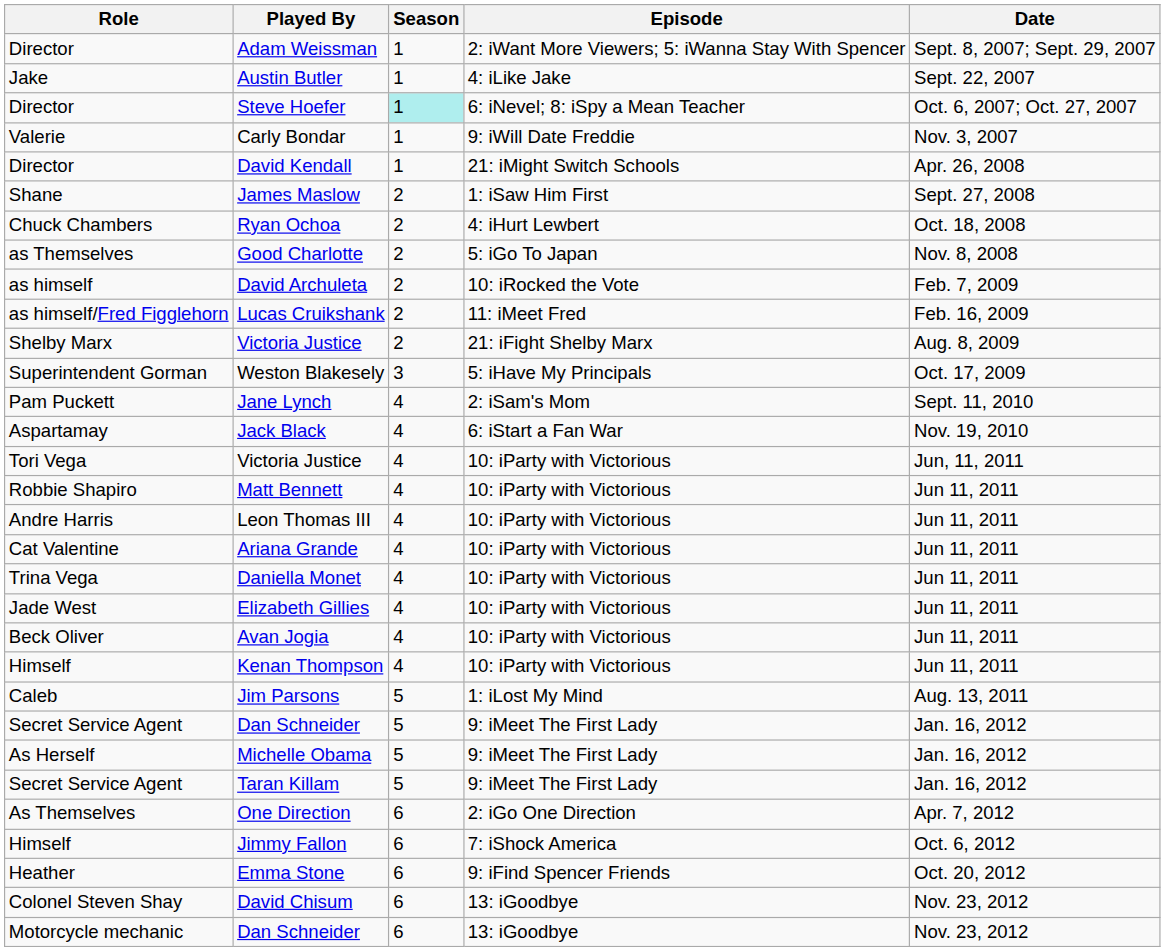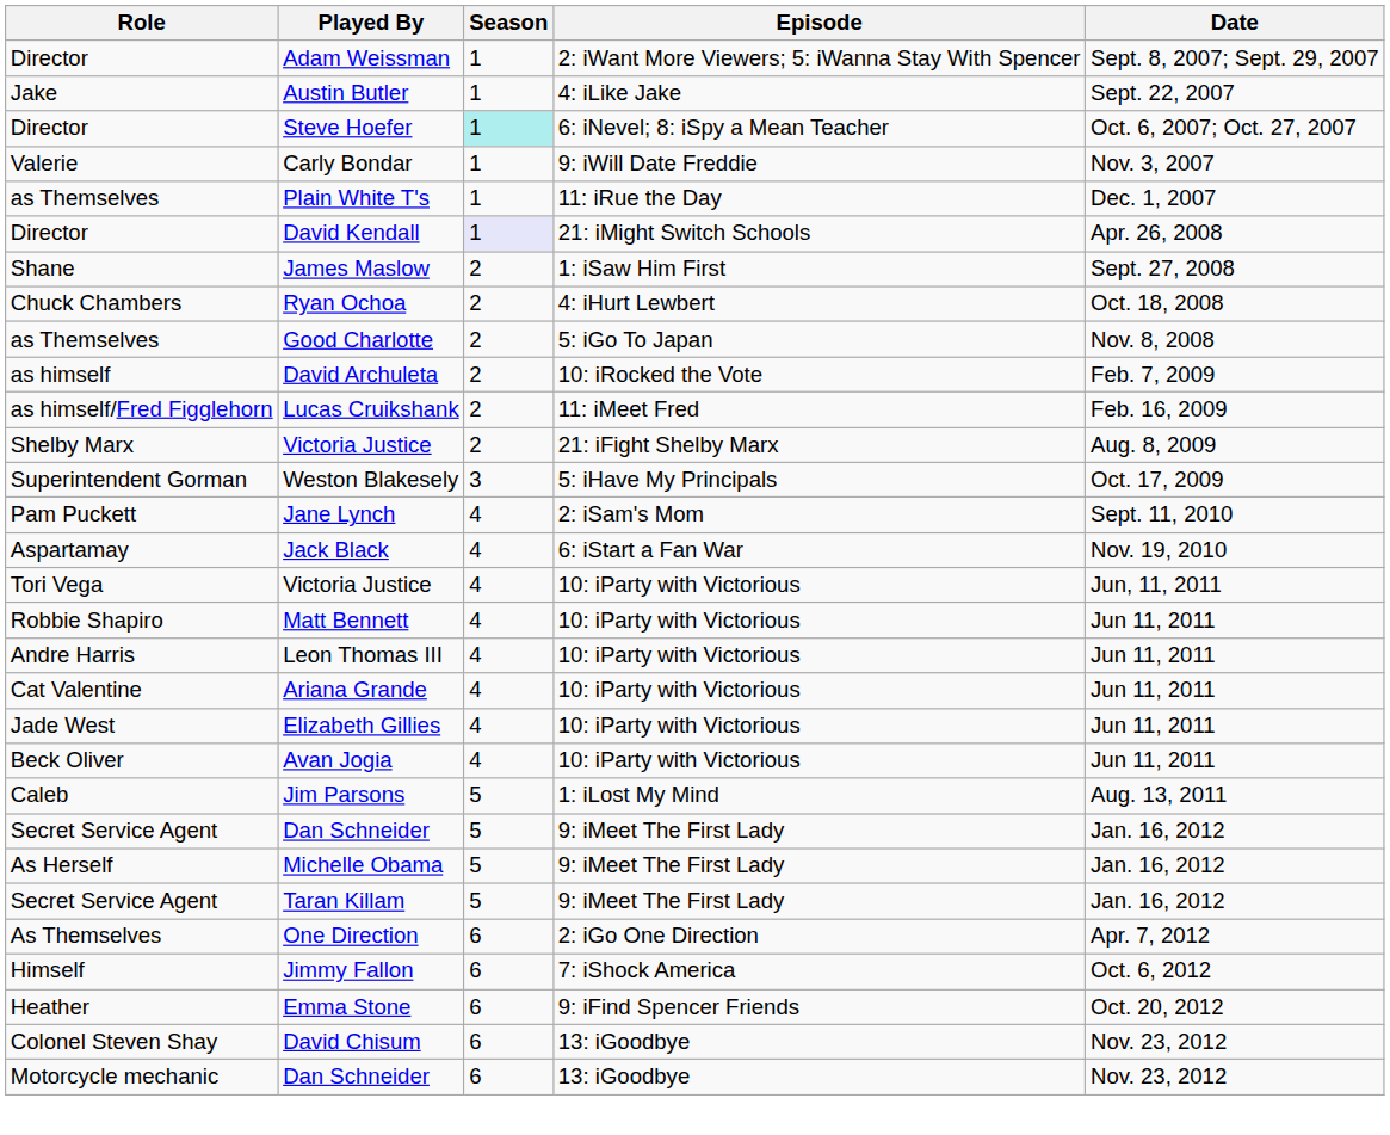+ row: as Themselves | Plain White T's | 1 | 11: iRue the Day | Dec. 1, 2007
David Kendall | Season: no background -> lavender background
- row: Trina Vega | Daniella Monet | 4 | 10: iParty with Victorious | Jun 11, 2011
- row: Himself | Kenan Thompson | 4 | 10: iParty with Victorious | Jun 11, 2011
